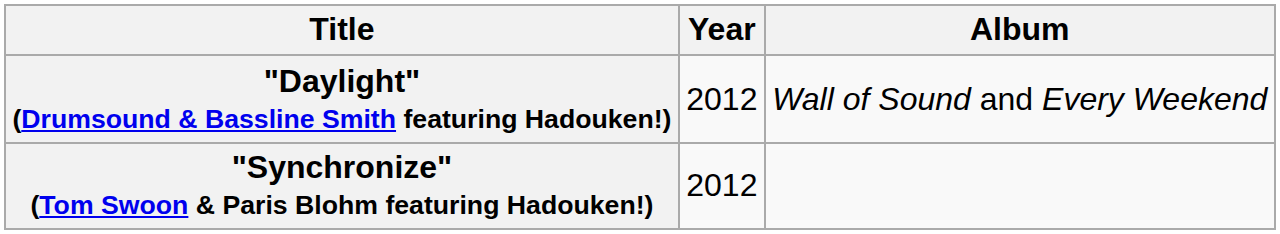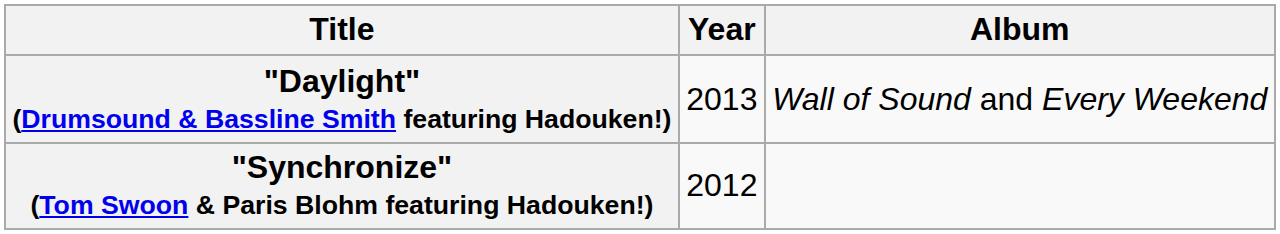"Daylight" (Drumsound & Bassline Smith featuring Hadouken!) | Year: 2012 -> 2013
